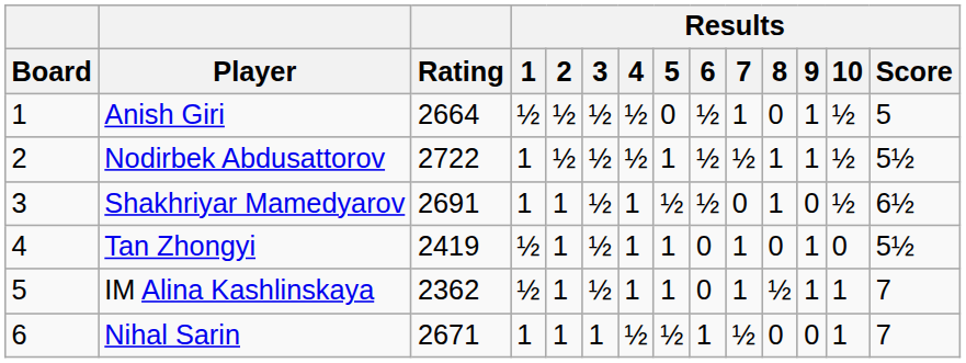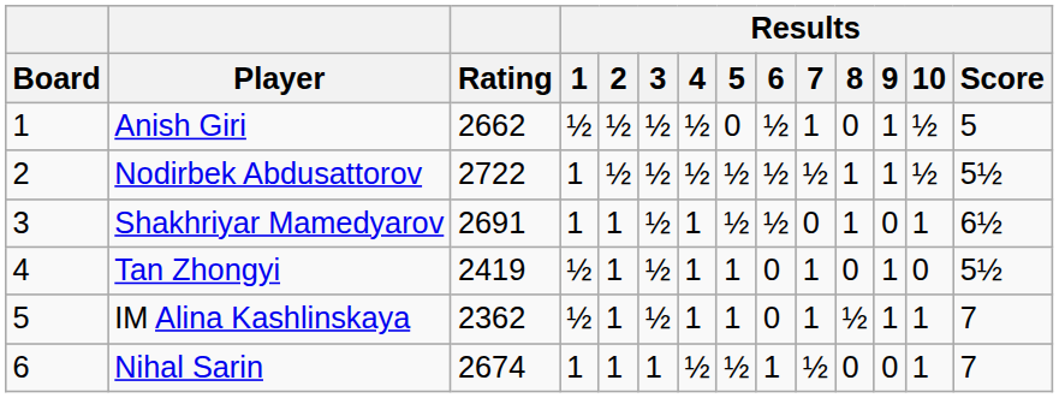Anish Giri | Rating: 2664 -> 2662
Nodirbek Abdusattorov | Results / 5: 1 -> ½
Shakhriyar Mamedyarov | Results / 10: ½ -> 1
Nihal Sarin | Rating: 2671 -> 2674
